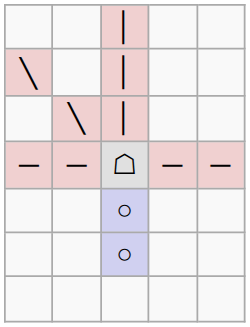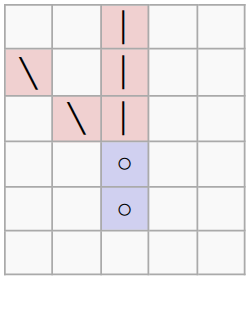- row: ─ | ─ | ☖ | ─ | ─
